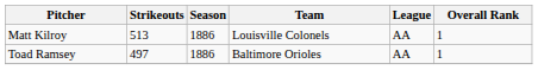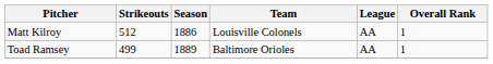Matt Kilroy | Strikeouts: 513 -> 512
Toad Ramsey | Strikeouts: 497 -> 499
Toad Ramsey | Season: 1886 -> 1889
